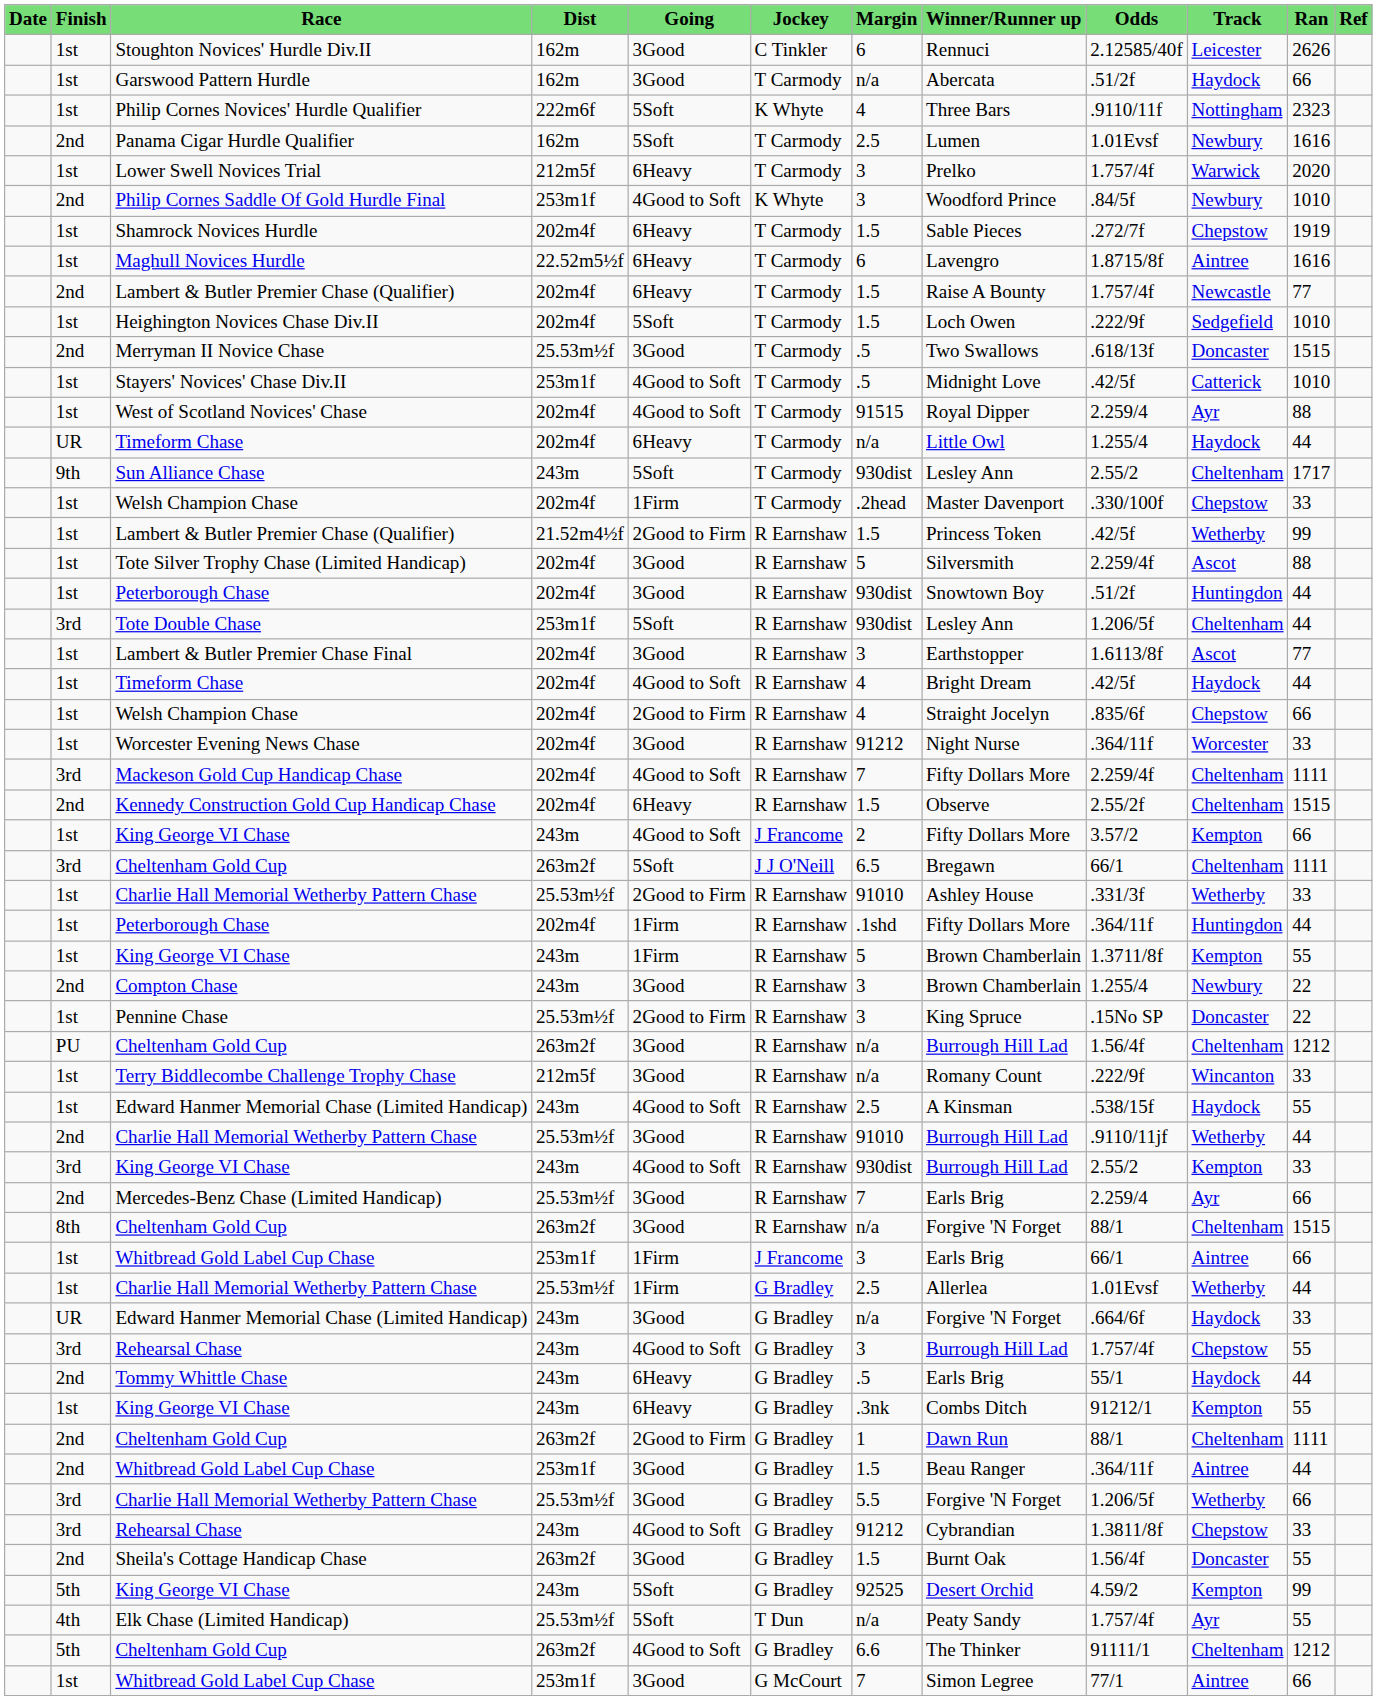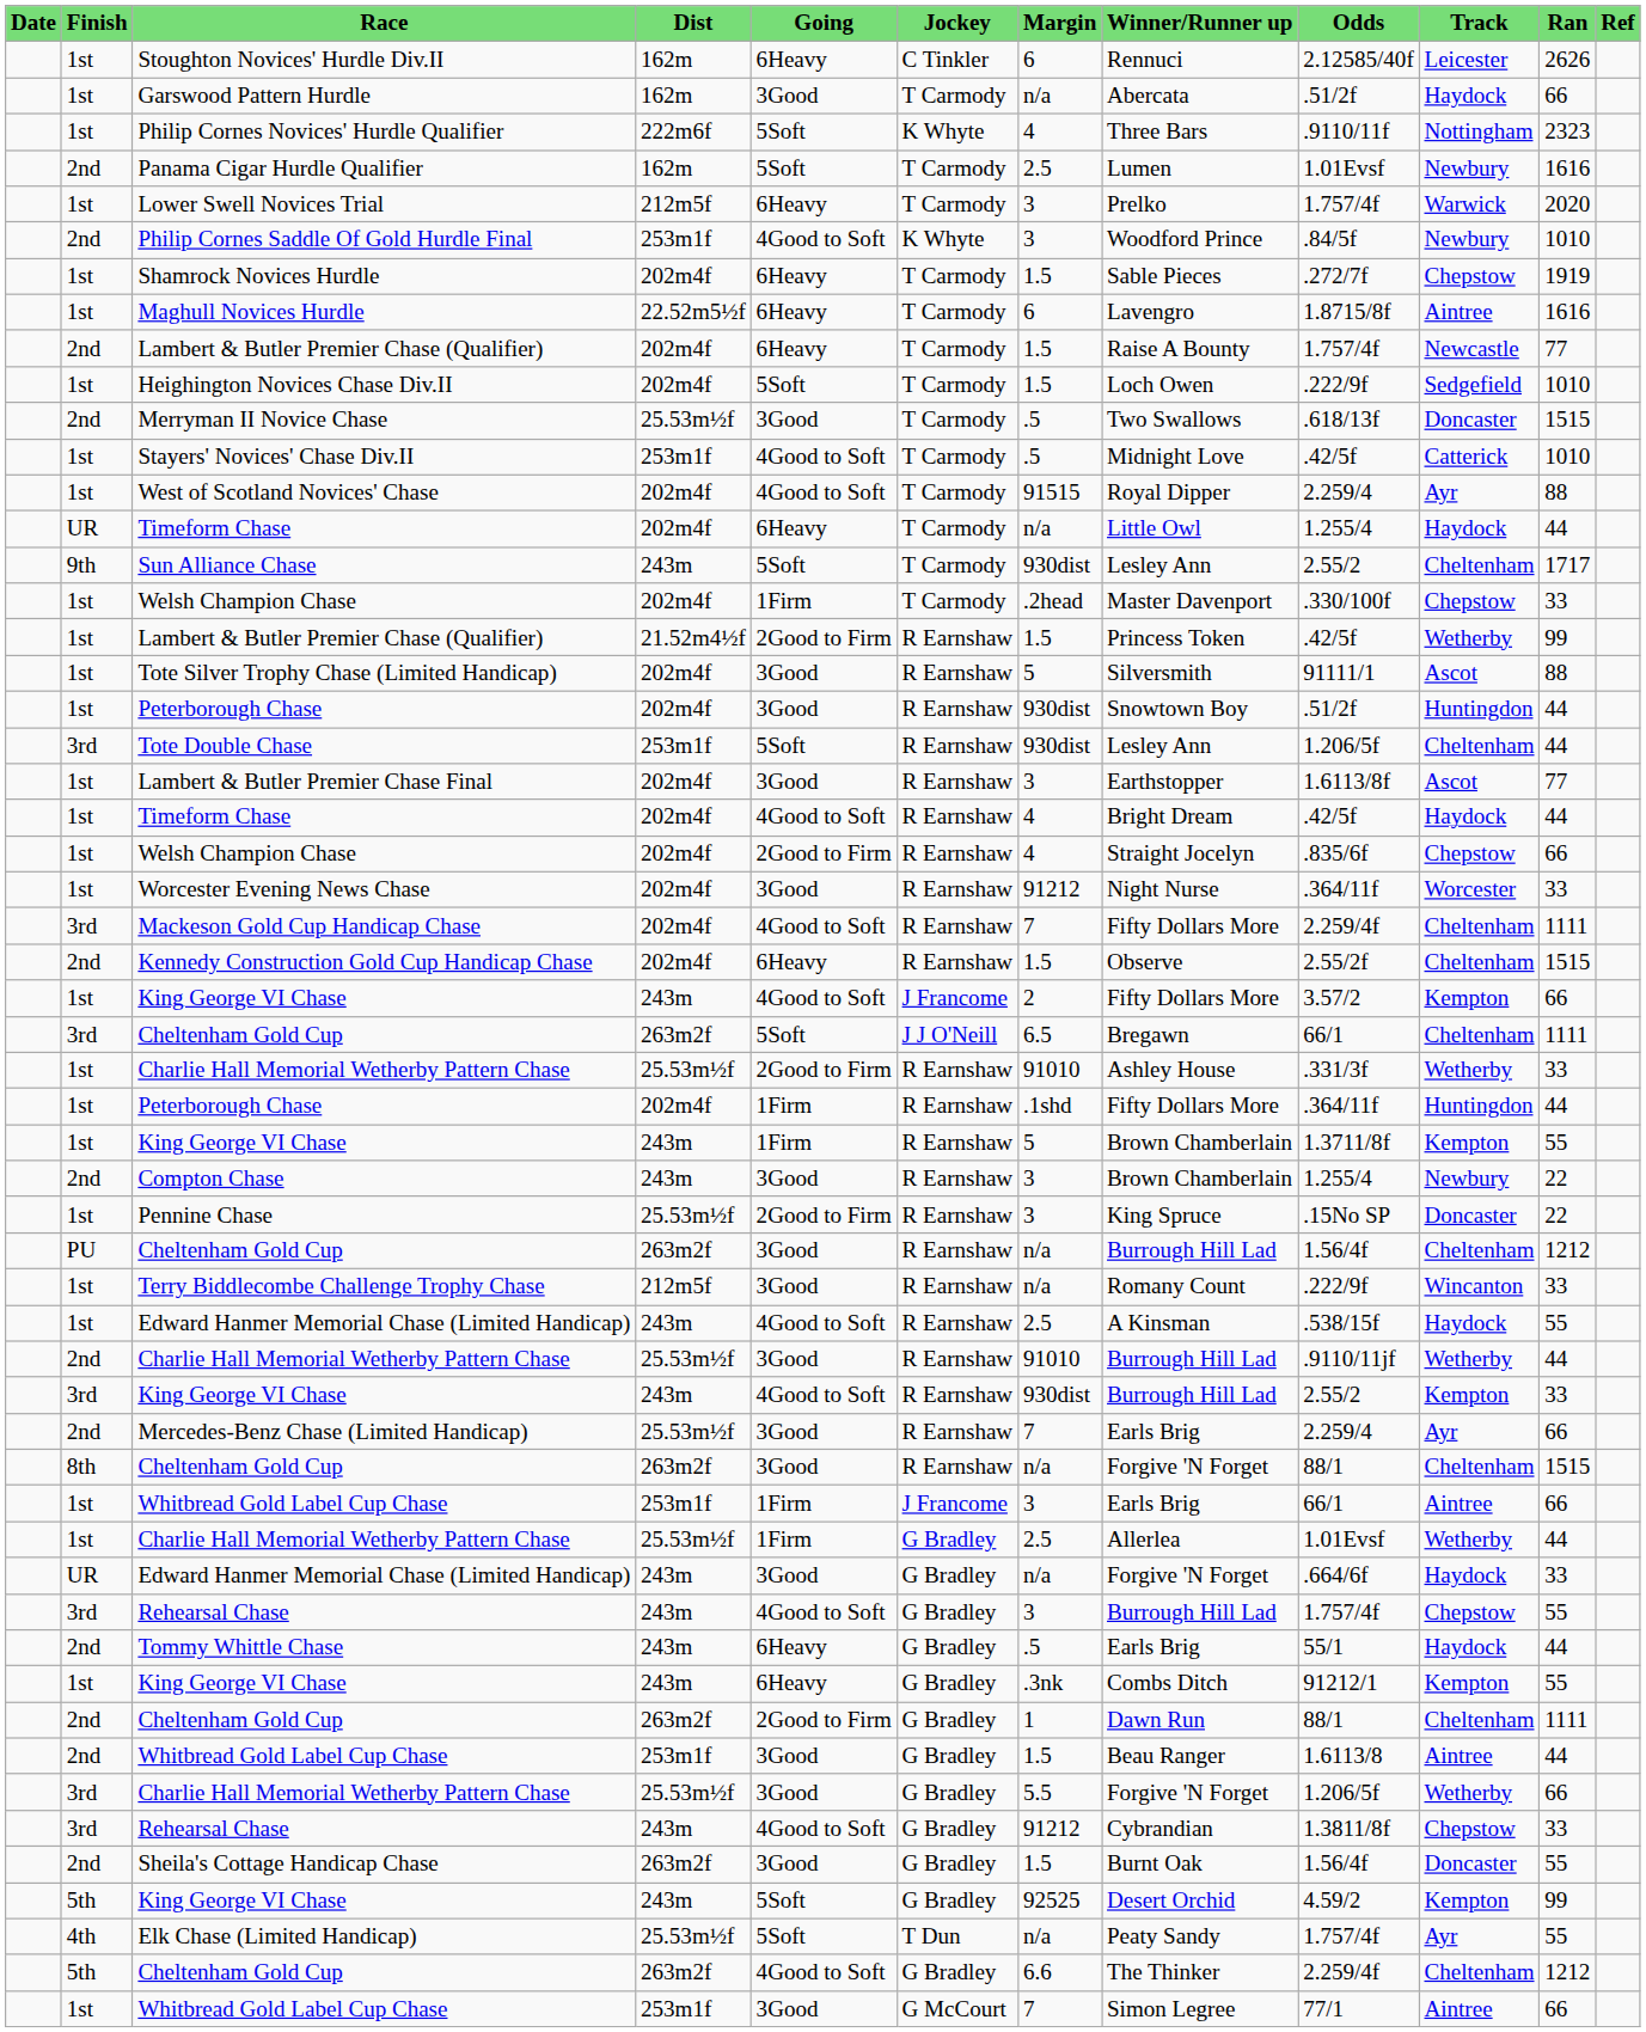Stoughton Novices' Hurdle Div.II | Going: 3Good -> 6Heavy
Tote Silver Trophy Chase (Limited Handicap) | Odds: 2.259/4f -> 91111/1
2nd / Whitbread Gold Label Cup Chase | Odds: .364/11f -> 1.6113/8
5th / Cheltenham Gold Cup | Odds: 91111/1 -> 2.259/4f
